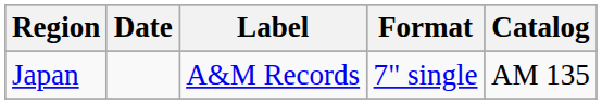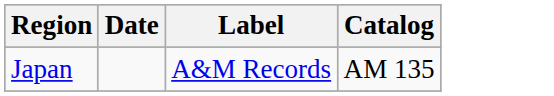- column: Format | 7" single
